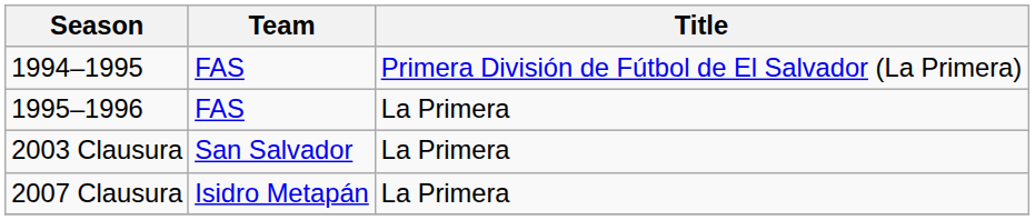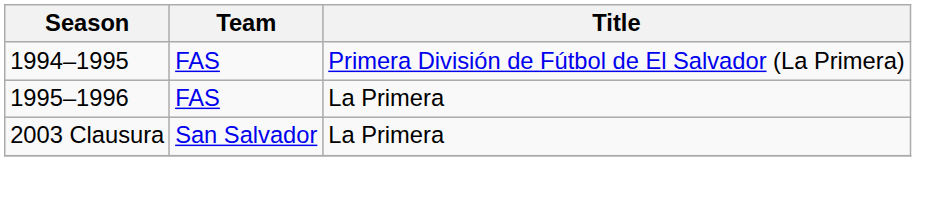- row: 2007 Clausura | Isidro Metapán | La Primera
